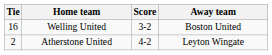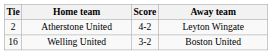rows swapped: Atherstone United <-> Welling United
